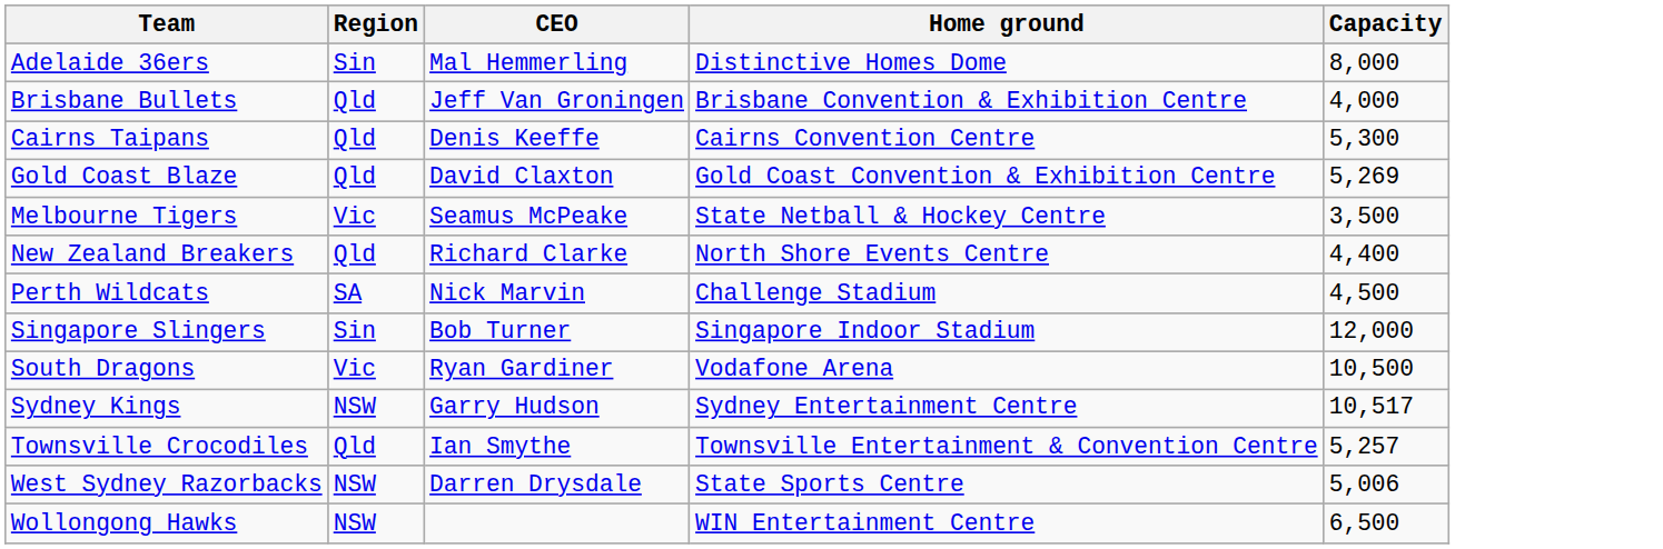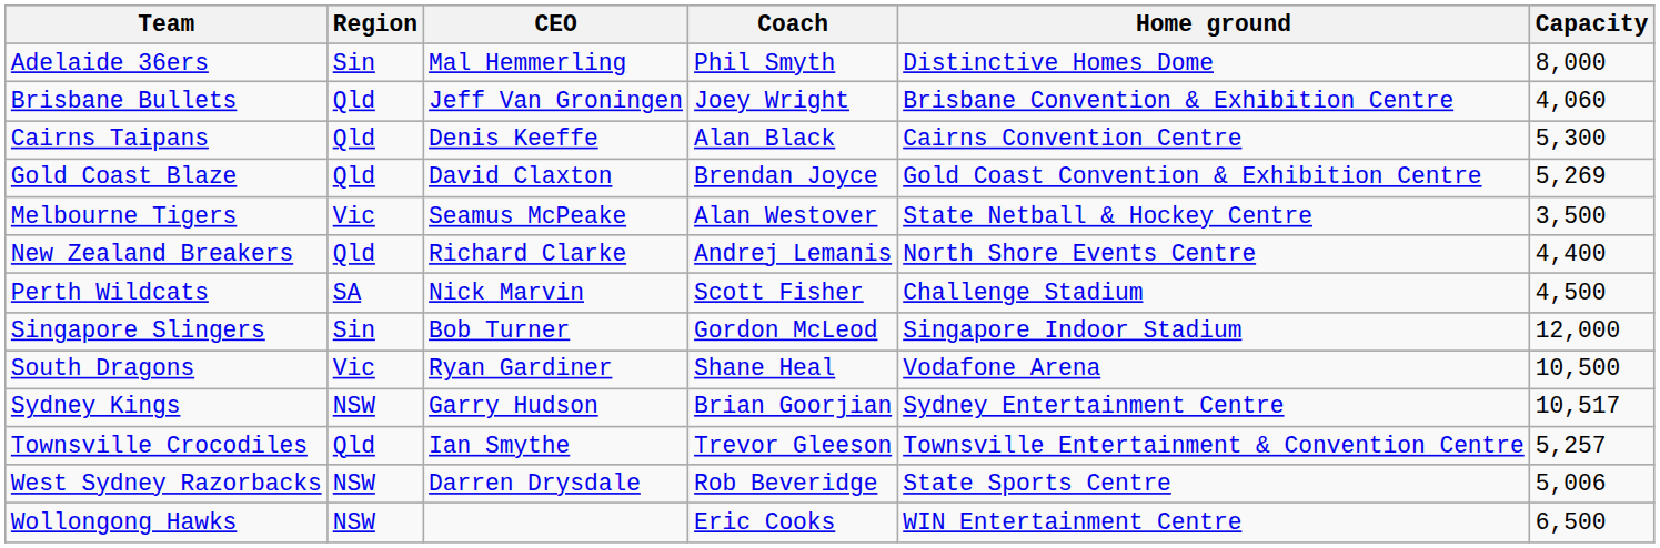+ column: Coach | Phil Smyth | Joey Wright | Alan Black | Brendan Joyce | Alan Westover | Andrej Lemanis | Scott Fisher | Gordon McLeod | Shane Heal | Brian Goorjian | Trevor Gleeson | Rob Beveridge | Eric Cooks
Brisbane Bullets | Capacity: 4,000 -> 4,060
